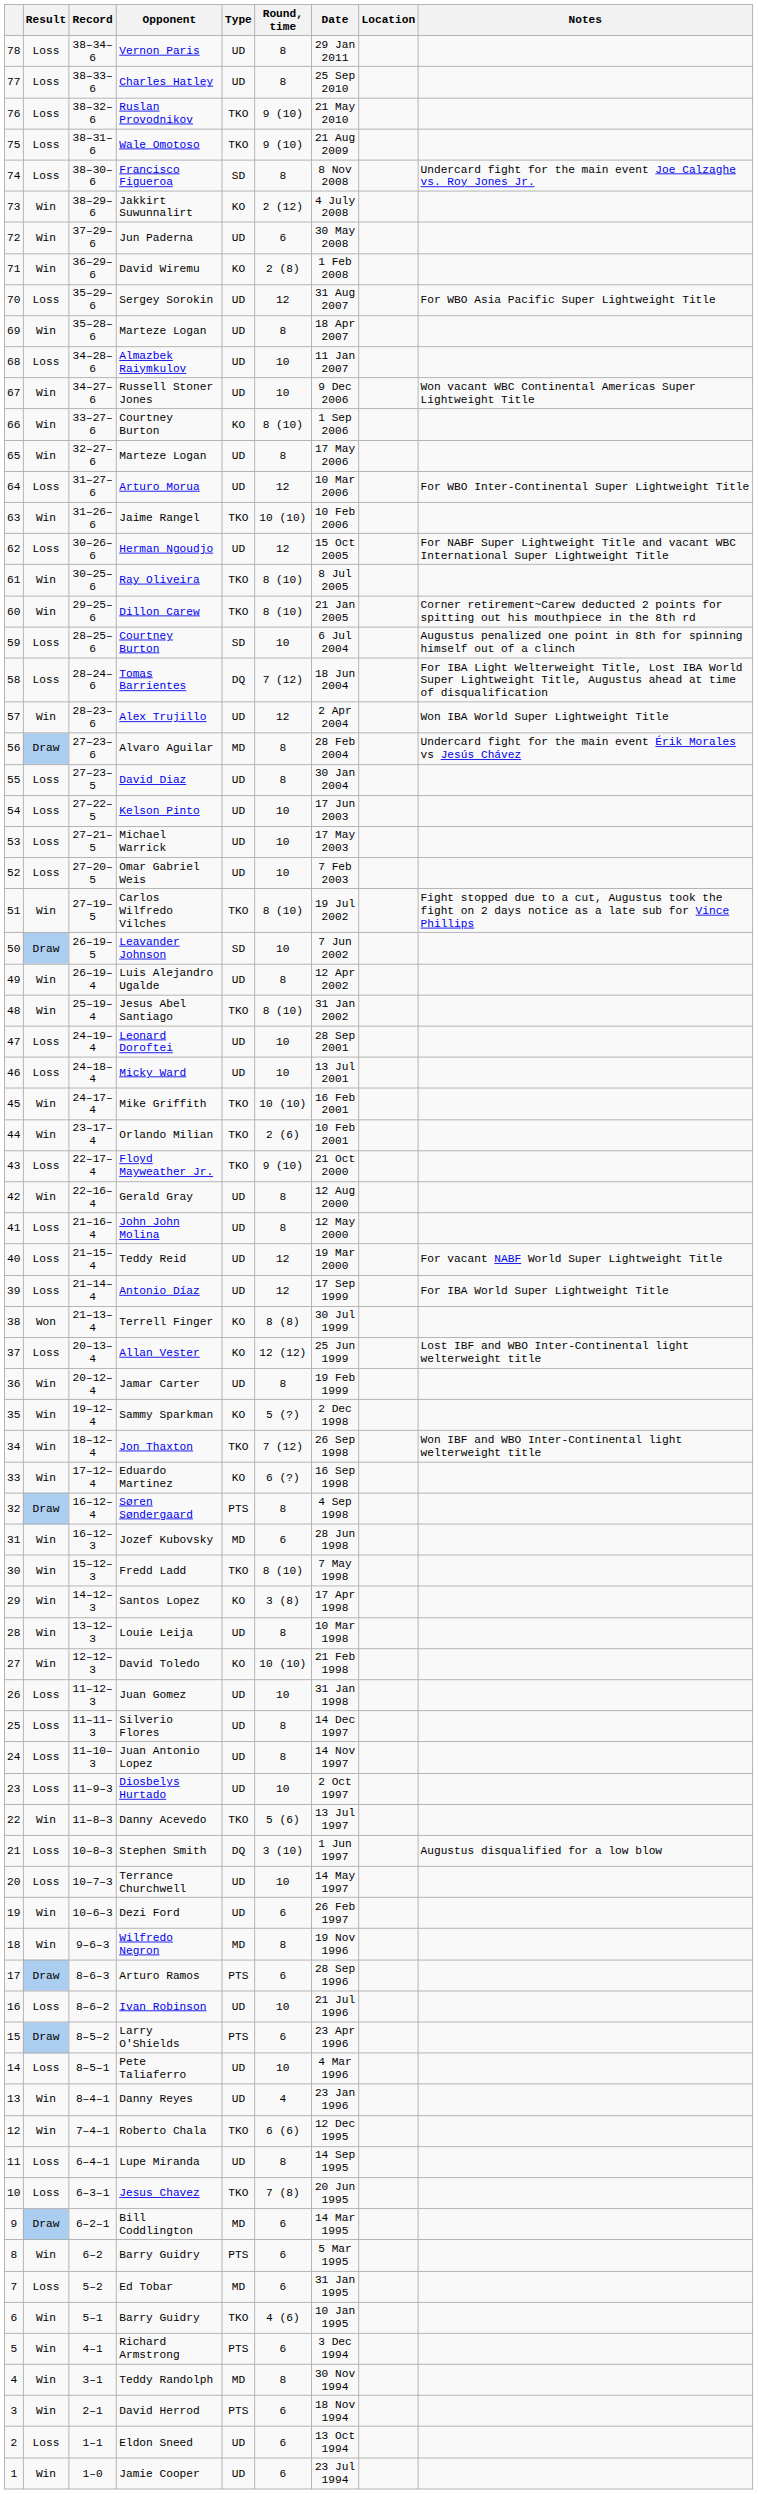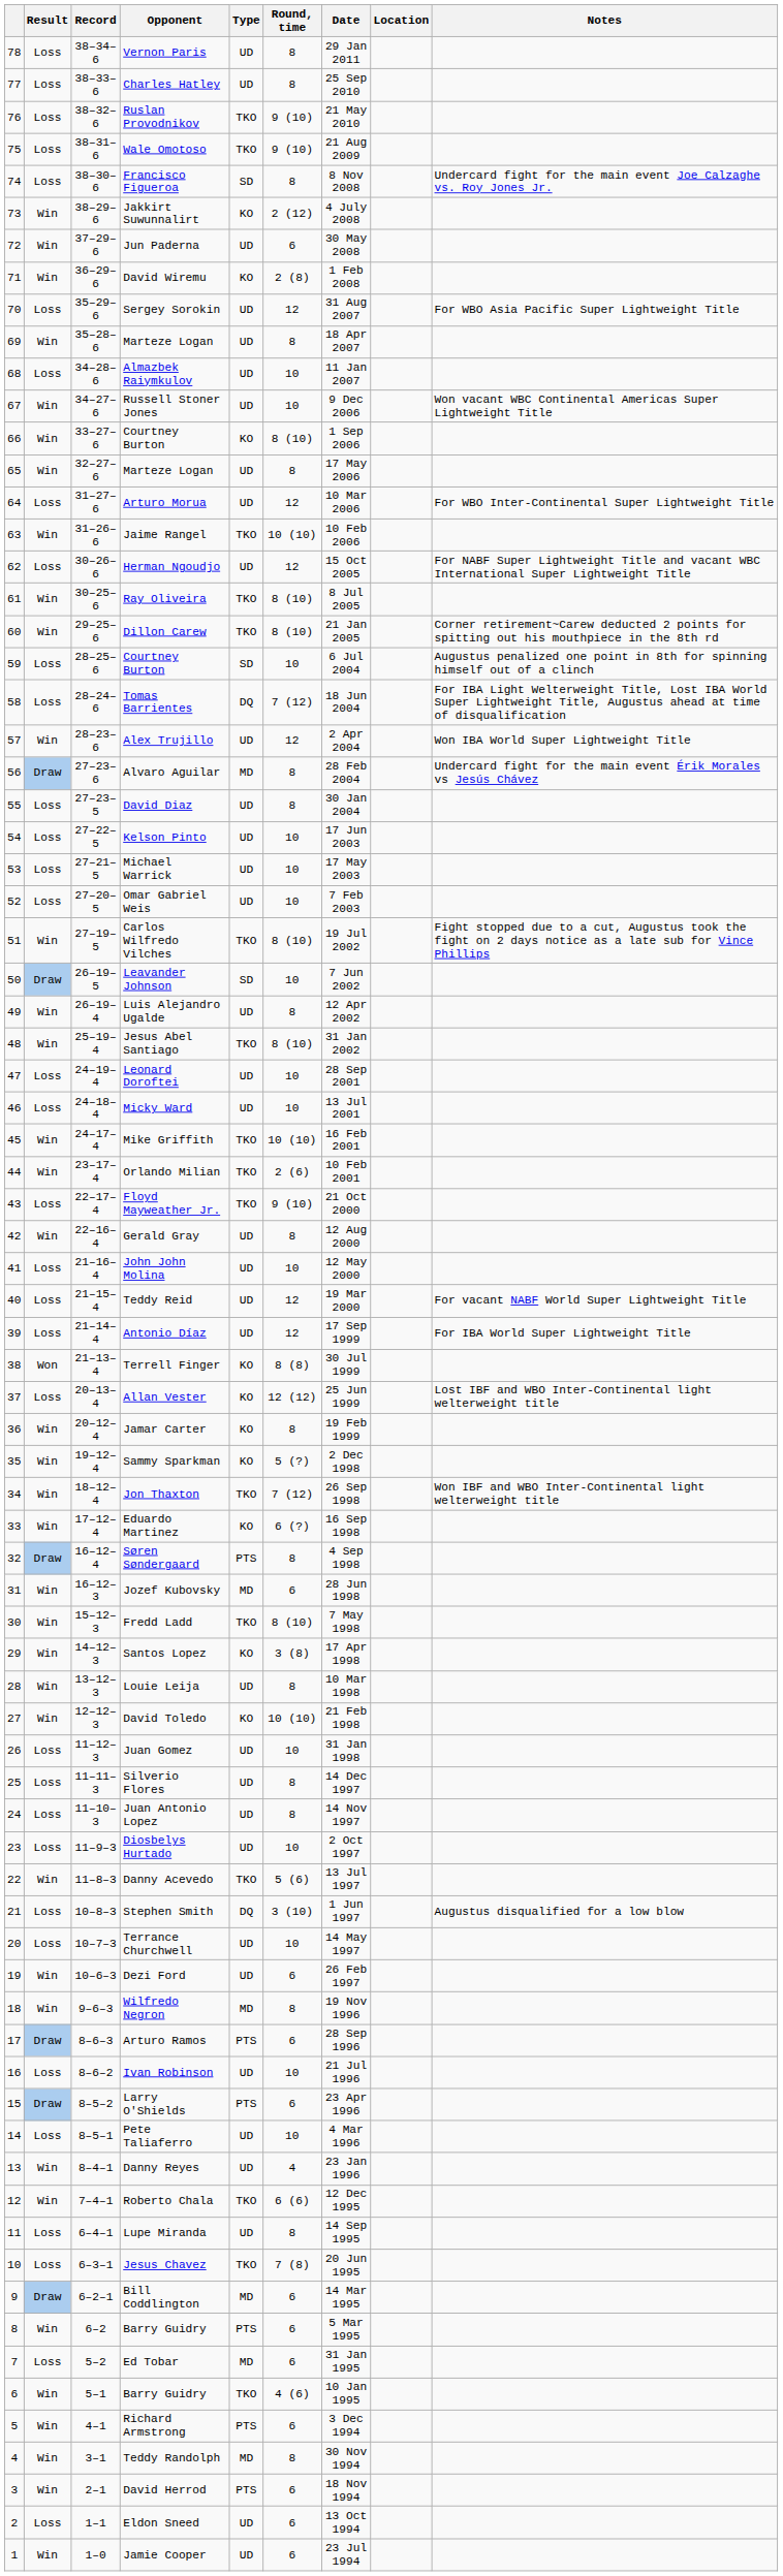John John Molina | Round, time: 8 -> 10
Jamar Carter | Type: UD -> KO
